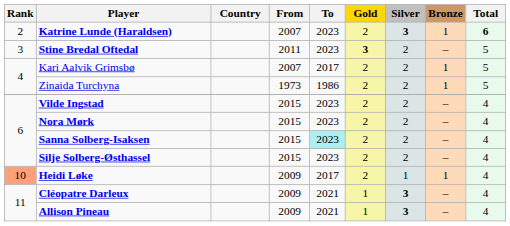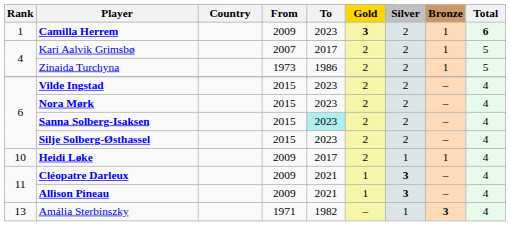+ row: 1 | Camilla Herrem | 2009 | 2023 | 3 | 2 | 1 | 6
- row: 2 | Katrine Lunde (Haraldsen) | 2007 | 2023 | 2 | 3 | 1 | 6
- row: 3 | Stine Bredal Oftedal | 2011 | 2023 | 3 | 2 | – | 5
Heidi Løke | Rank: lightsalmon background -> no background
+ row: 13 | Amália Sterbinszky | 1971 | 1982 | – | 1 | 3 | 4
